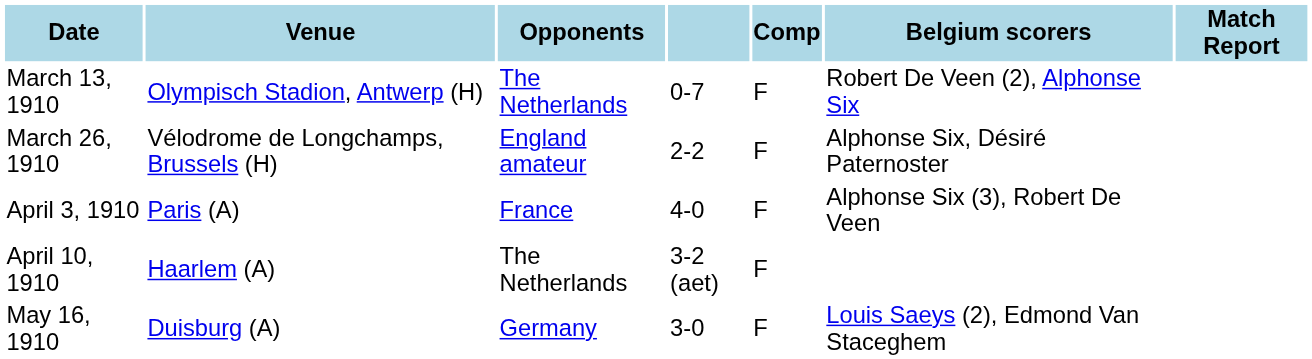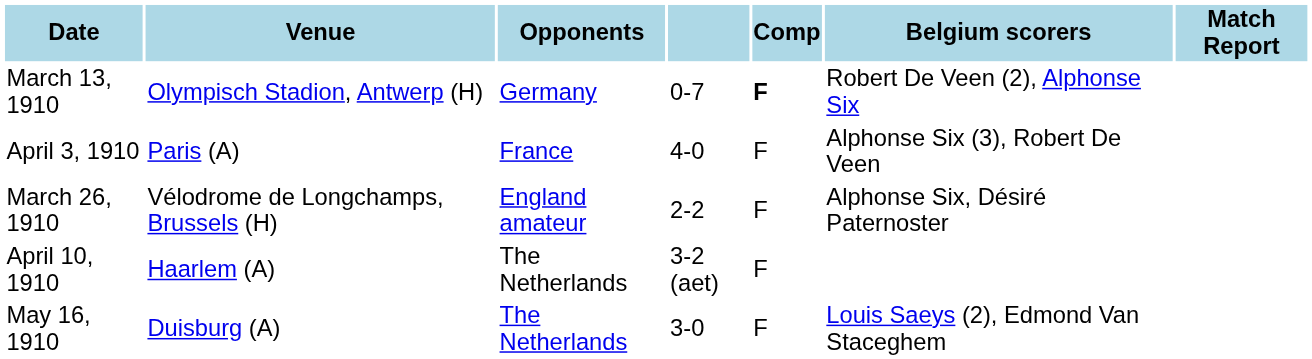March 13, 1910 | Opponents: The Netherlands -> Germany
March 13, 1910 | Comp: normal -> bold
rows swapped: March 26, 1910 <-> April 3, 1910
May 16, 1910 | Opponents: Germany -> The Netherlands
